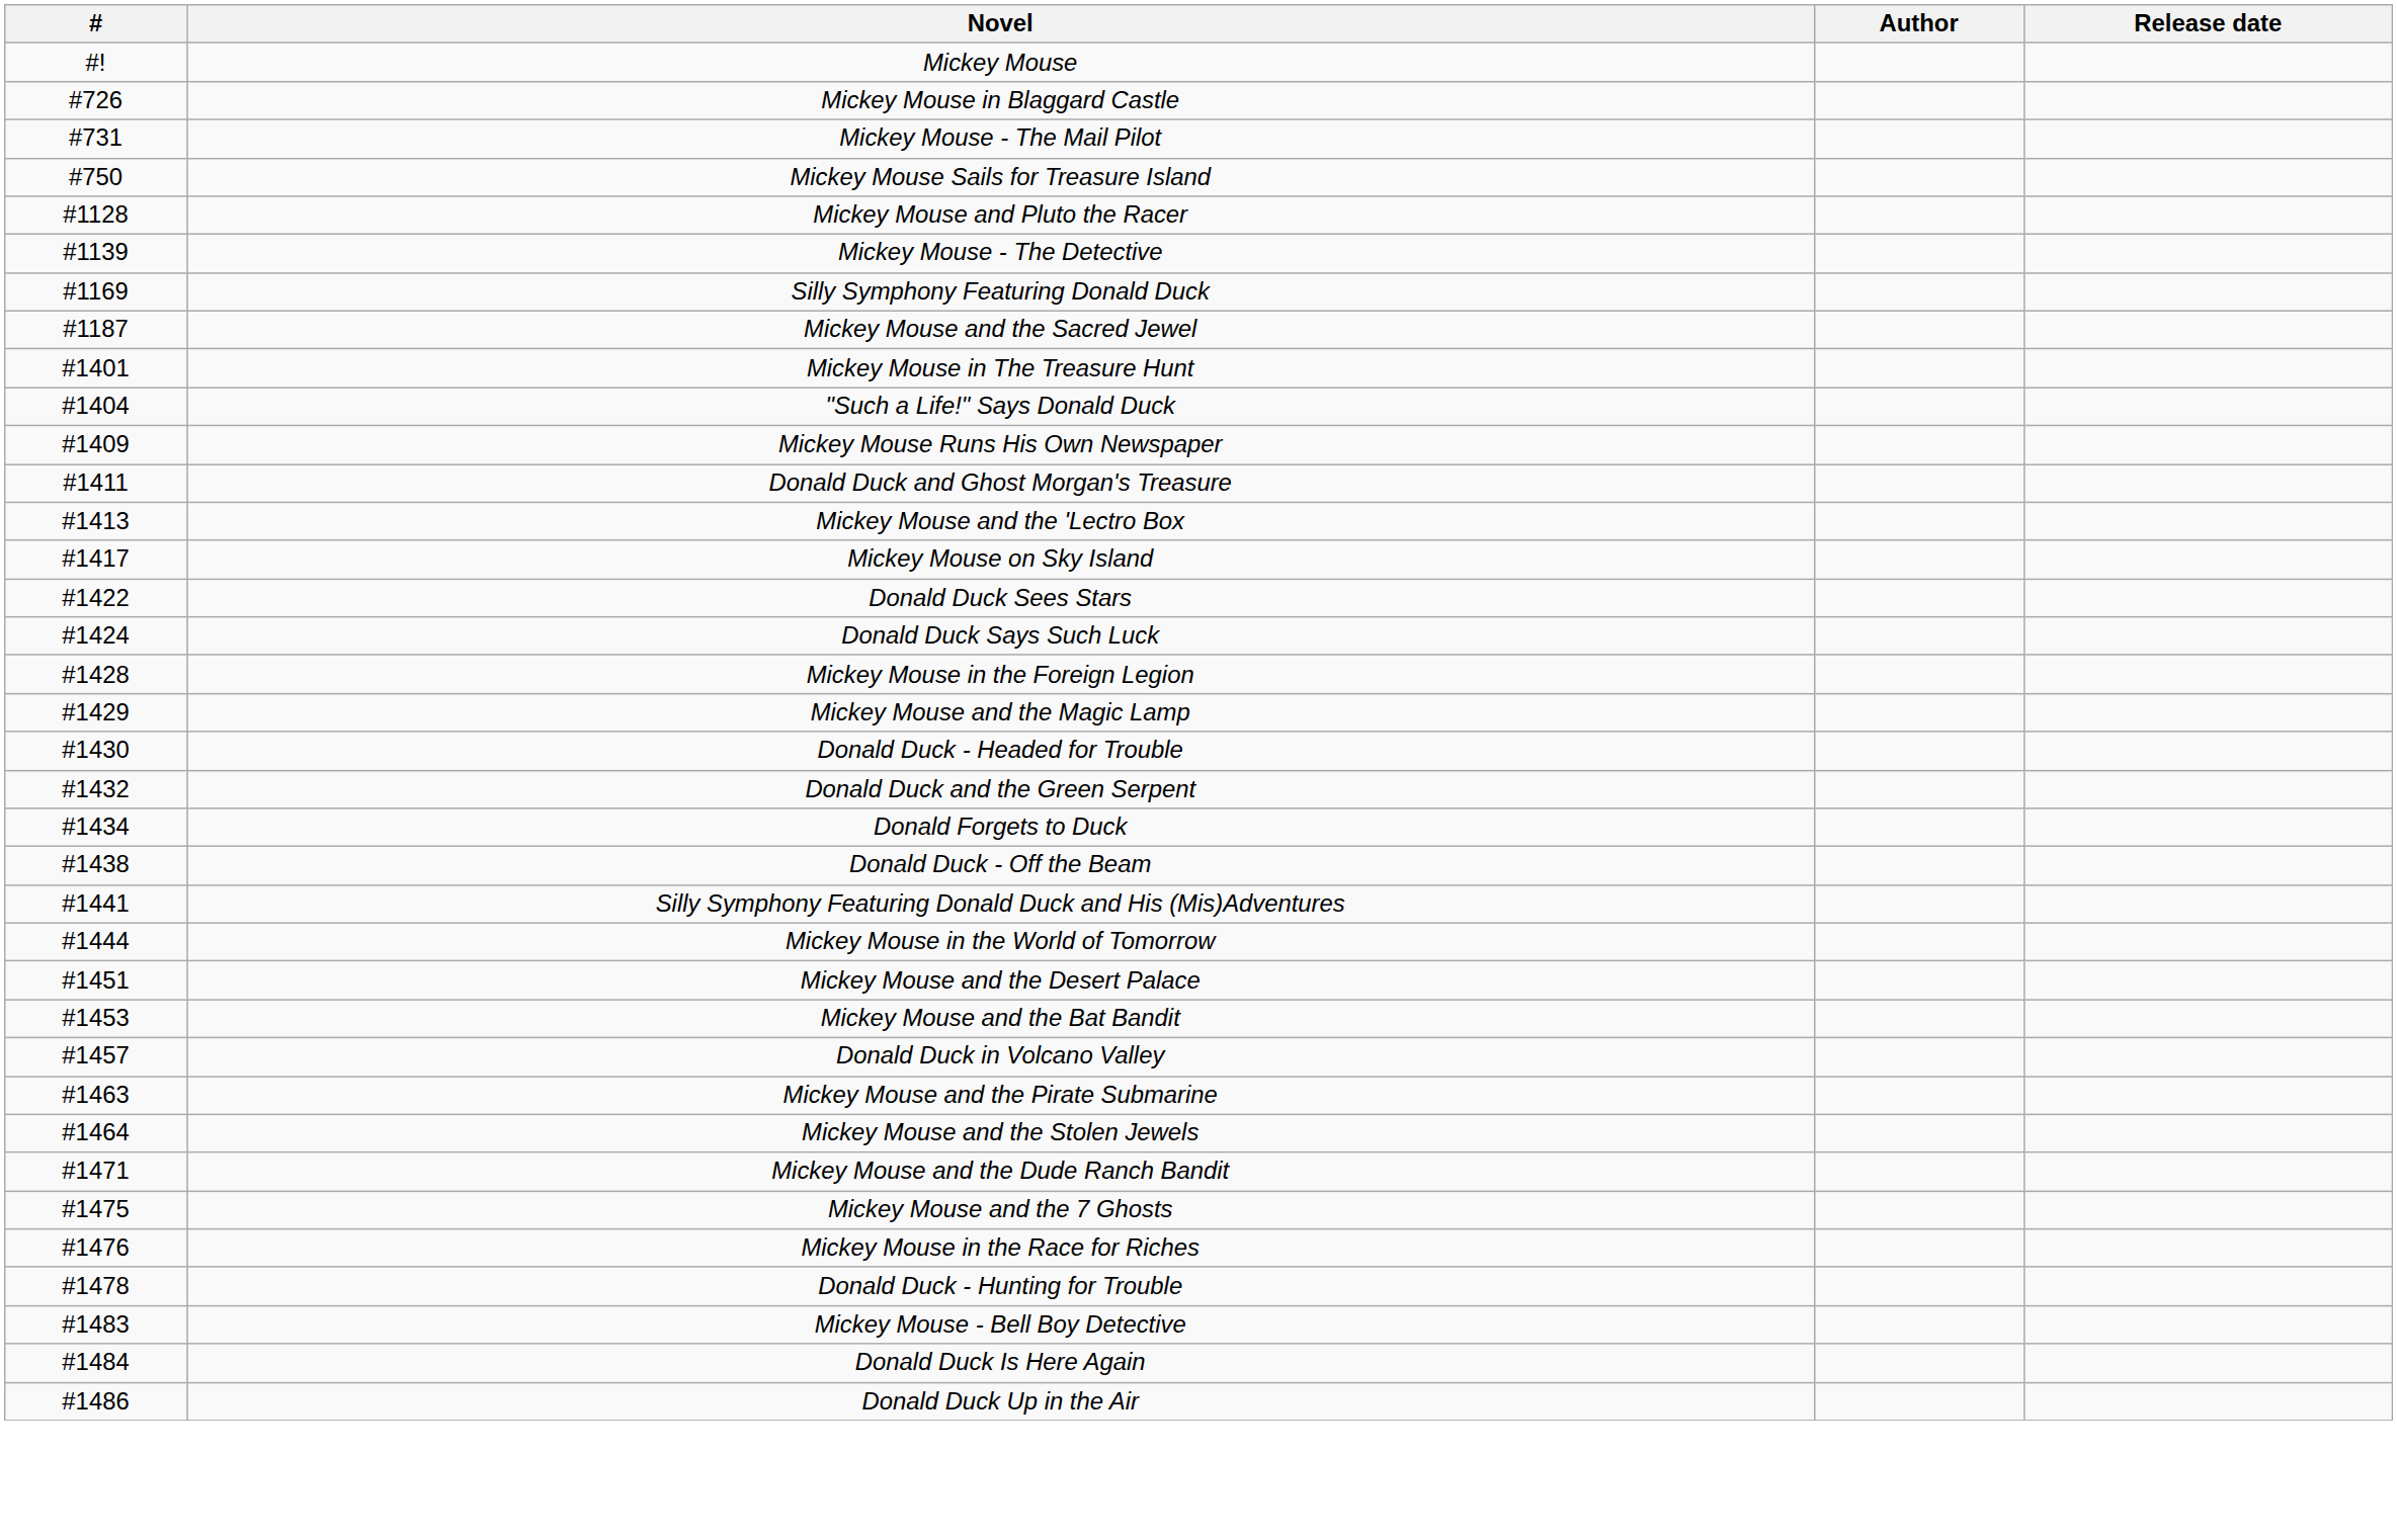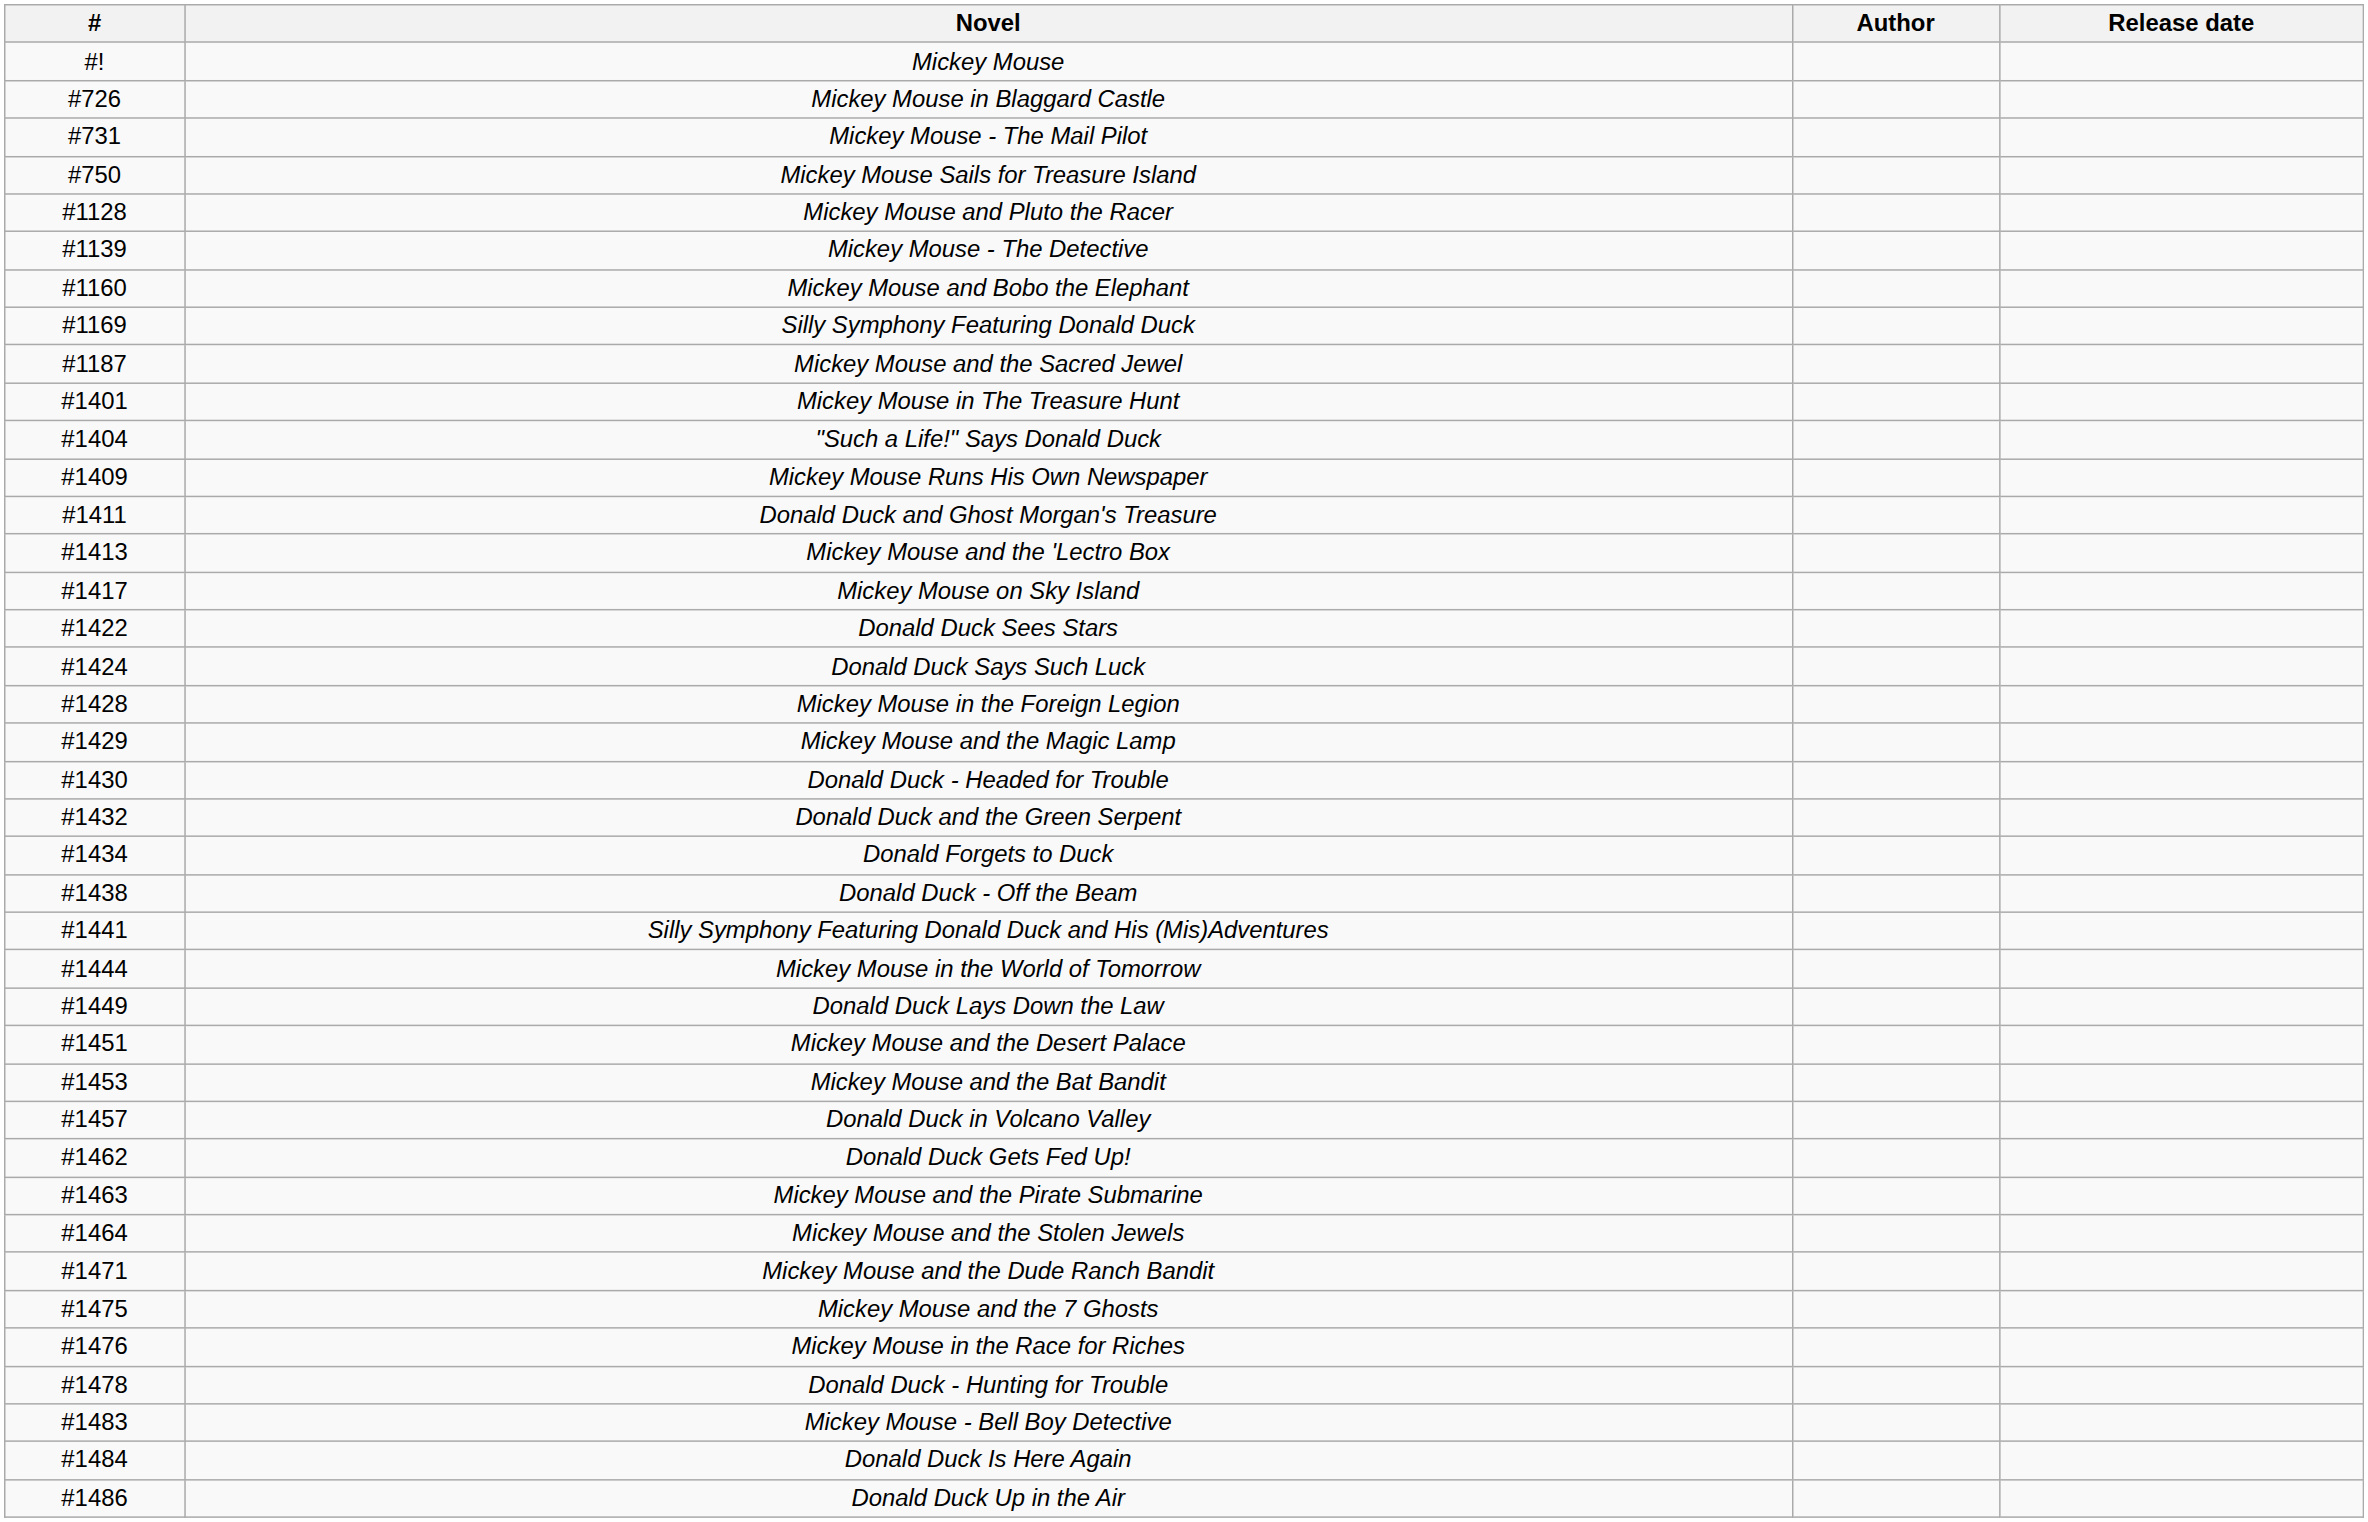+ row: #1160 | Mickey Mouse and Bobo the Elephant
+ row: #1449 | Donald Duck Lays Down the Law
+ row: #1462 | Donald Duck Gets Fed Up!
